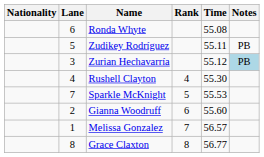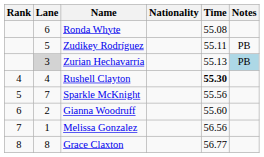columns swapped: Rank <-> Nationality
Zurian Hechavarría | Lane: no background -> lightgrey background
Zurian Hechavarría | Time: 55.12 -> 55.13
Rushell Clayton | Time: normal -> bold
Sparkle McKnight | Time: 55.53 -> 55.56
Melissa Gonzalez | Time: 56.57 -> 56.56
